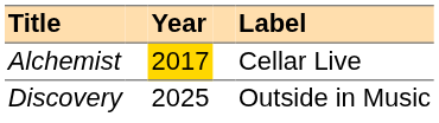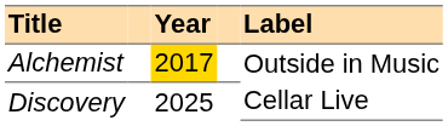Alchemist | Label: Cellar Live -> Outside in Music
Discovery | Label: Outside in Music -> Cellar Live
